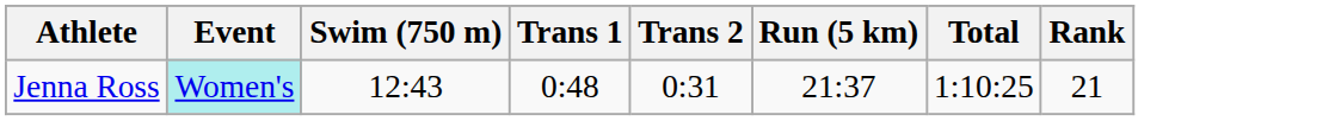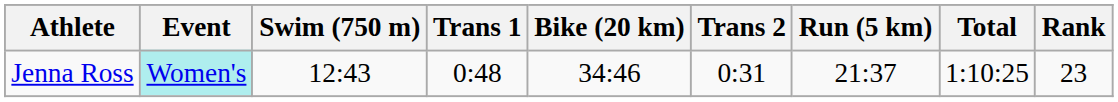+ column: Bike (20 km) | 34:46
Jenna Ross | Rank: 21 -> 23
